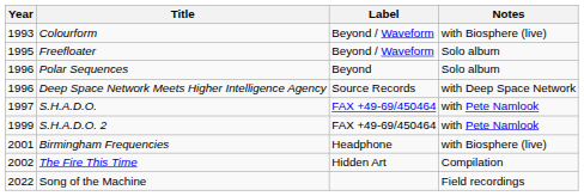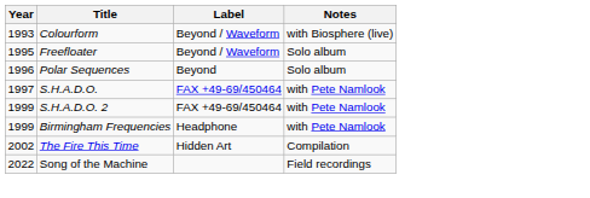- row: 1996 | Deep Space Network Meets Higher Intelligence Agency | Source Records | with Deep Space Network
Birmingham Frequencies | Year: 2001 -> 1999
Birmingham Frequencies | Notes: with Biosphere (live) -> with Pete Namlook
